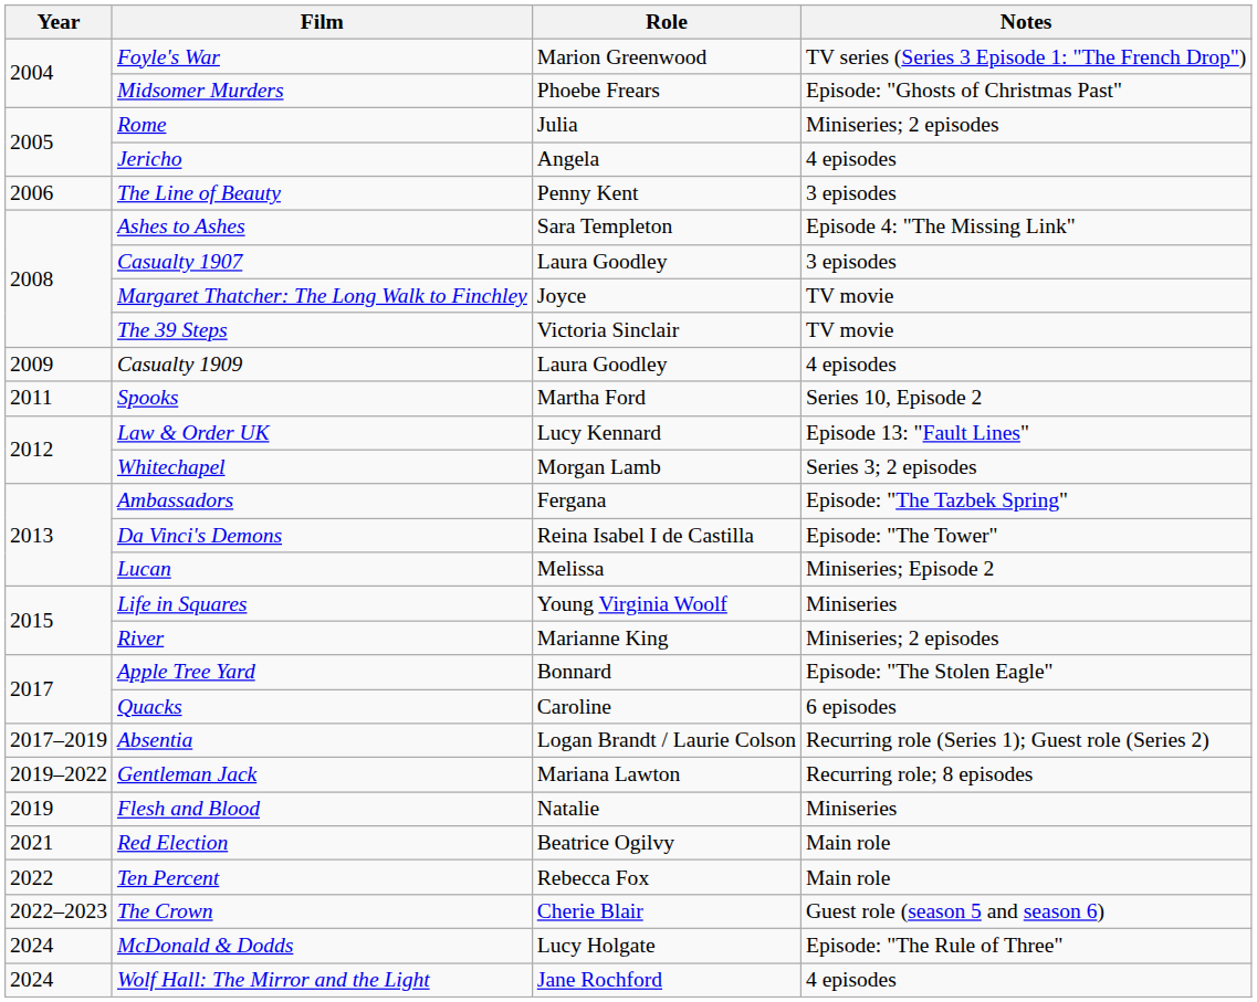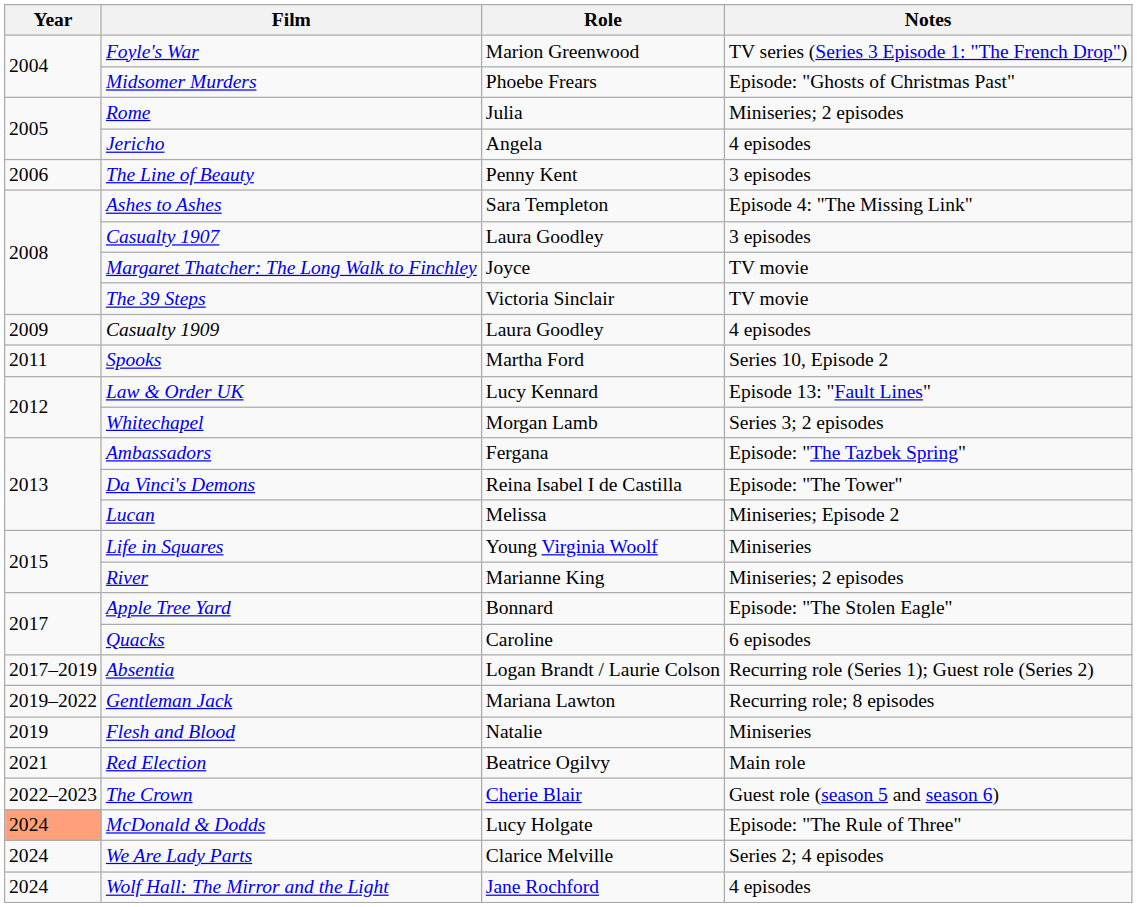- row: 2022 | Ten Percent | Rebecca Fox | Main role
McDonald & Dodds | Year: no background -> lightsalmon background
+ row: 2024 | We Are Lady Parts | Clarice Melville | Series 2; 4 episodes
